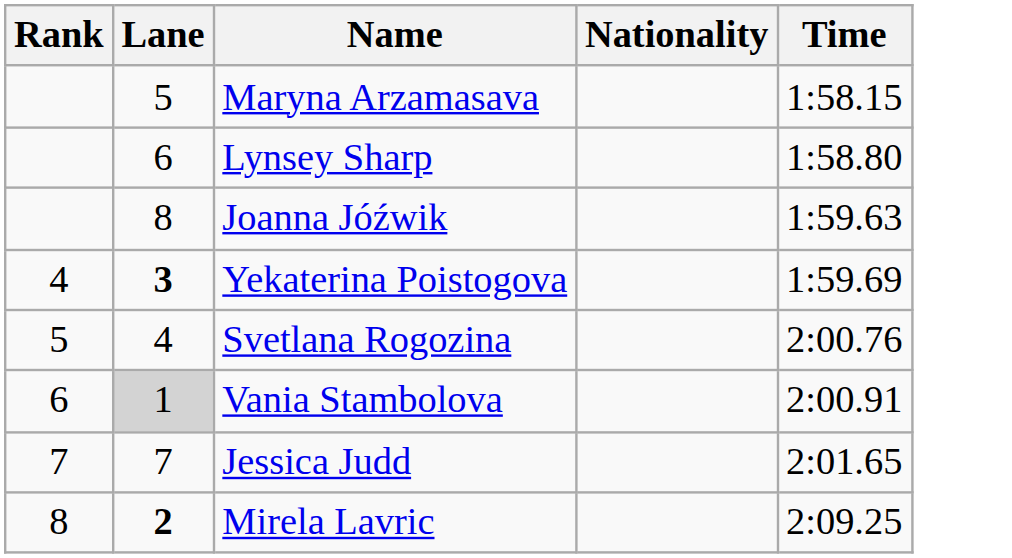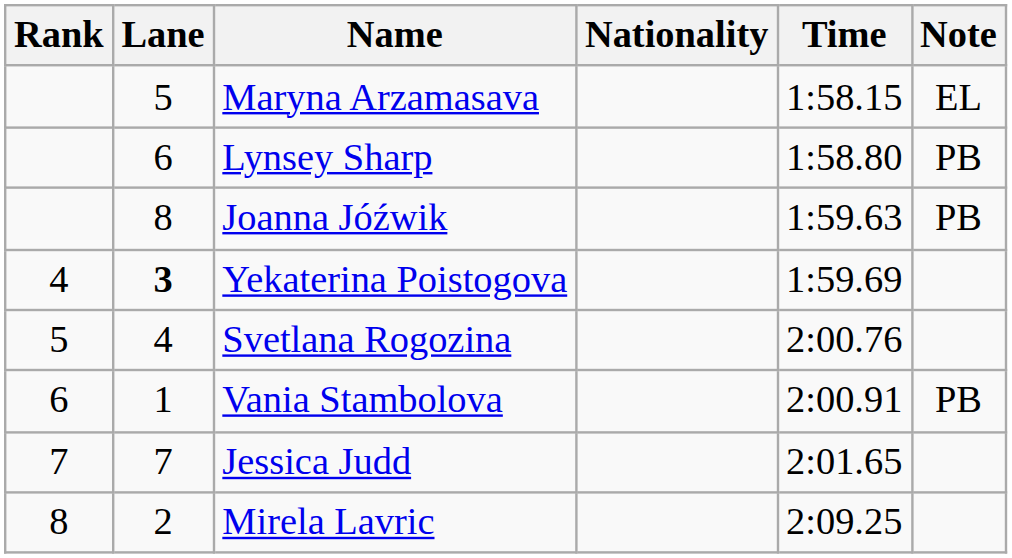+ column: Note | EL | PB | PB | PB
Vania Stambolova | Lane: lightgrey background -> no background
Mirela Lavric | Lane: bold -> normal
